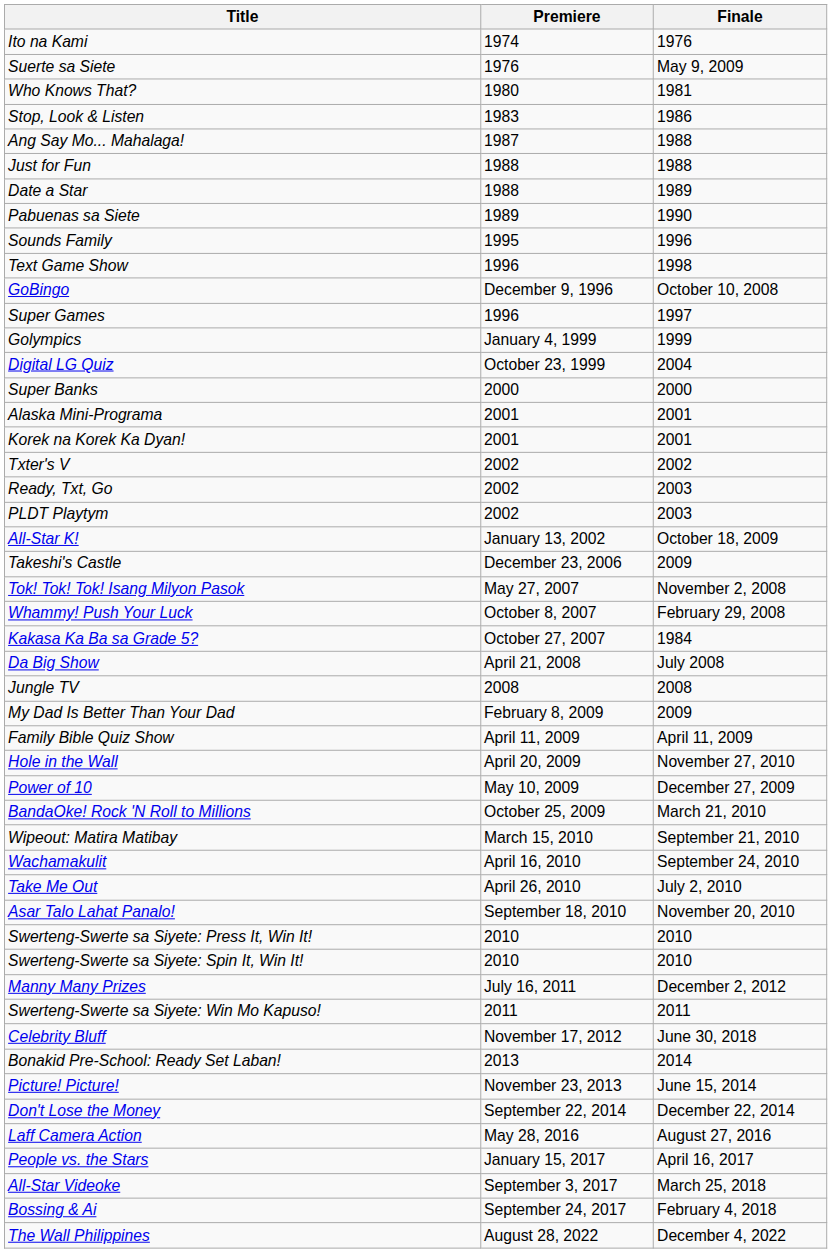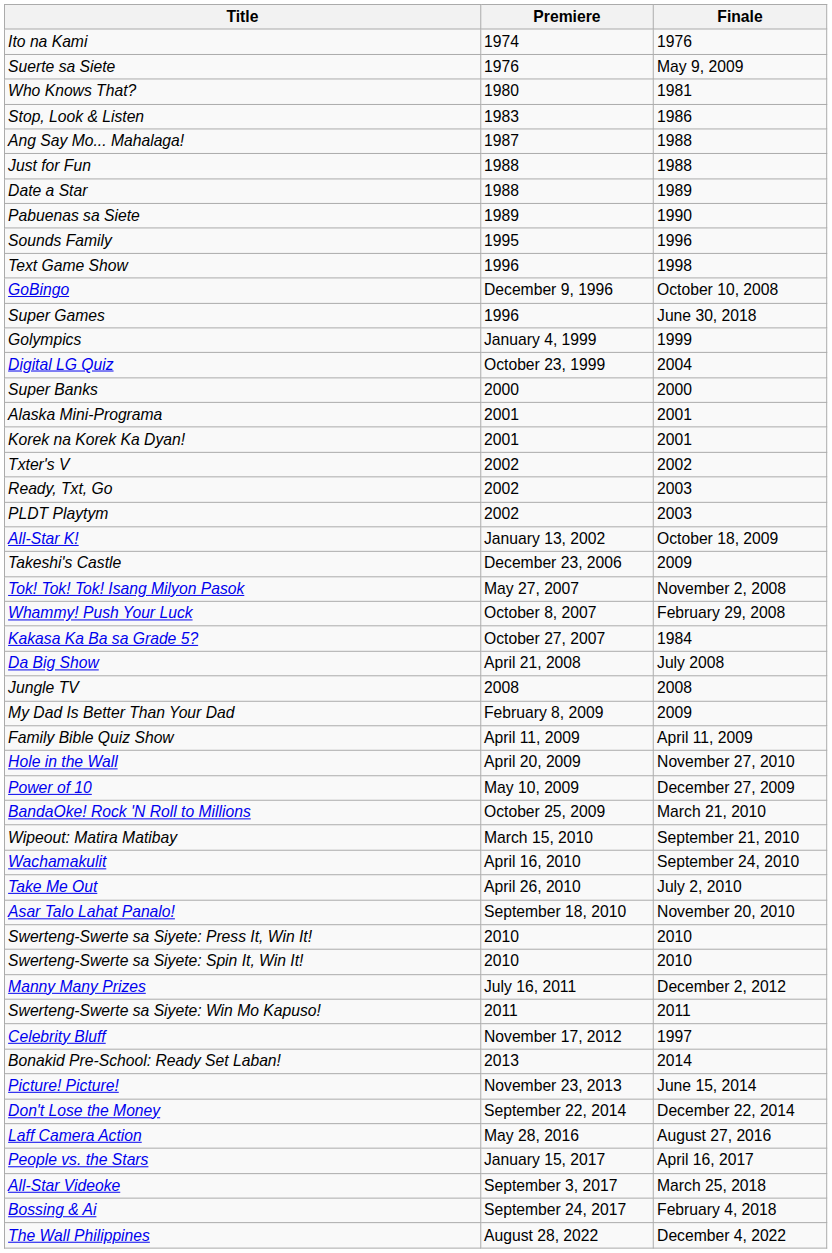Super Games | Finale: 1997 -> June 30, 2018
Celebrity Bluff | Finale: June 30, 2018 -> 1997
